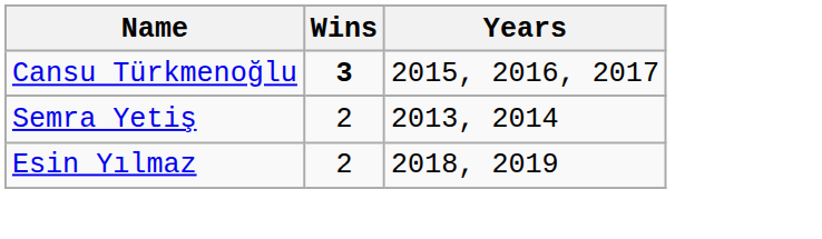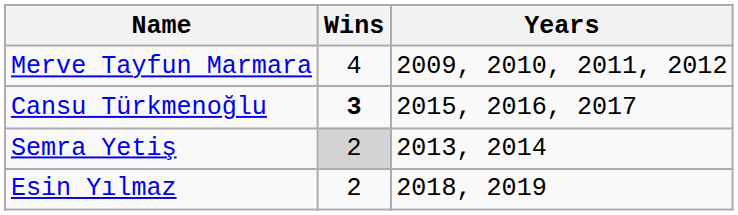+ row: Merve Tayfun Marmara | 4 | 2009, 2010, 2011, 2012
Semra Yetiş | Wins: no background -> lightgrey background
